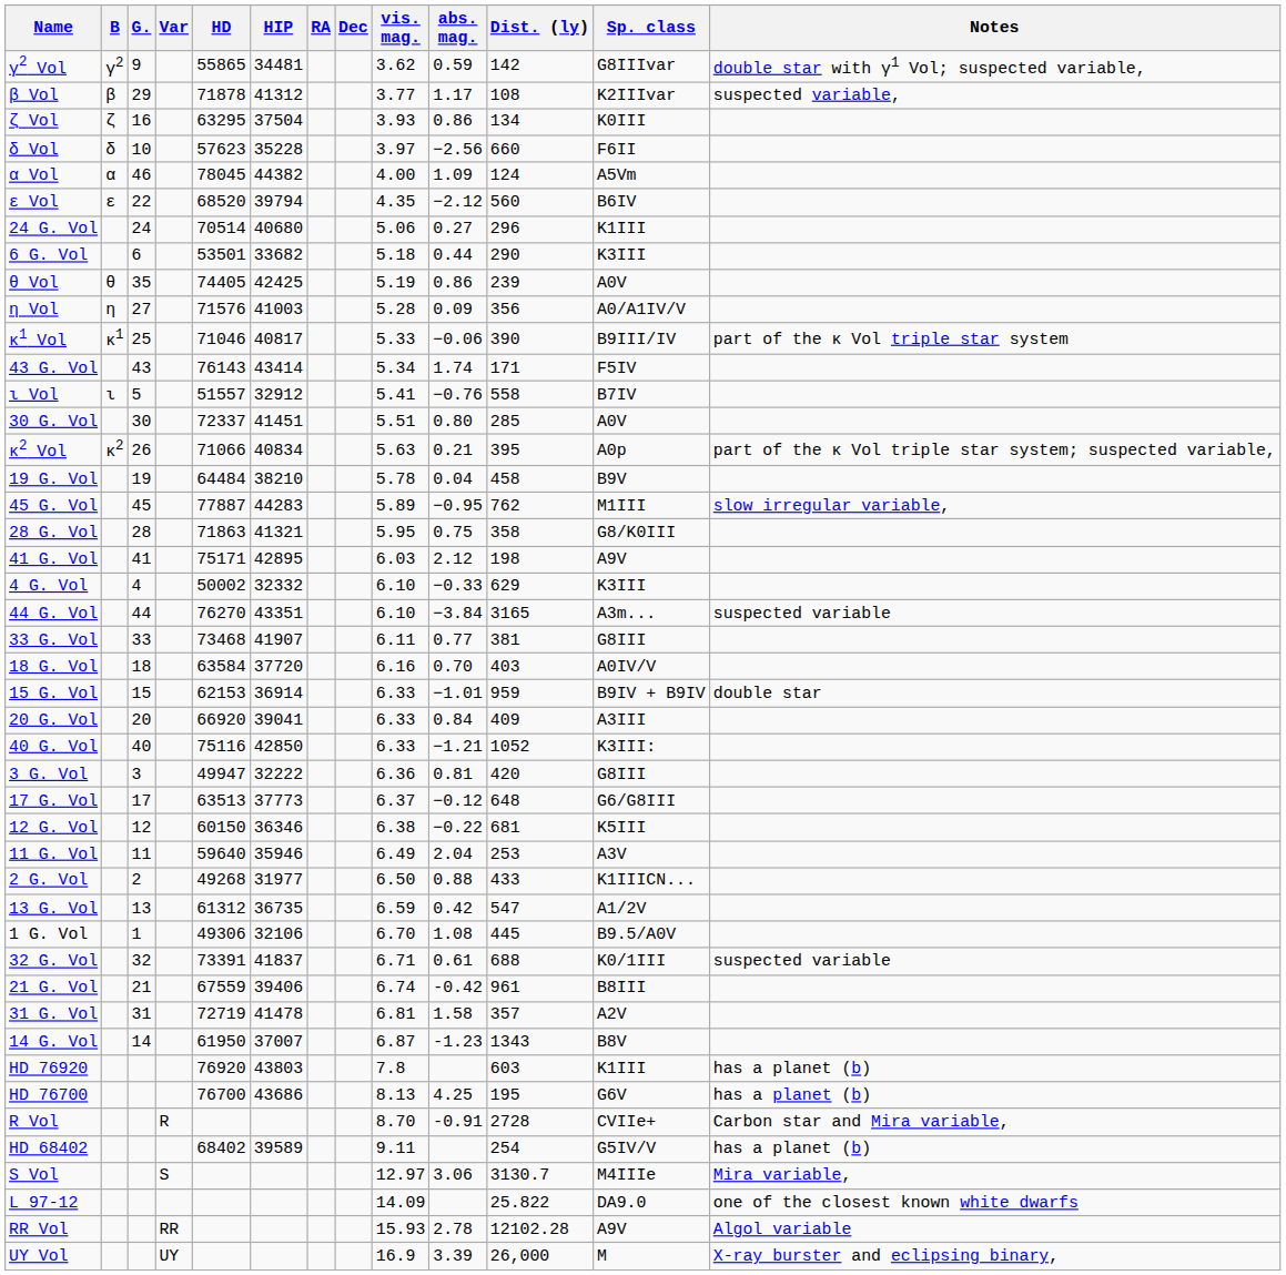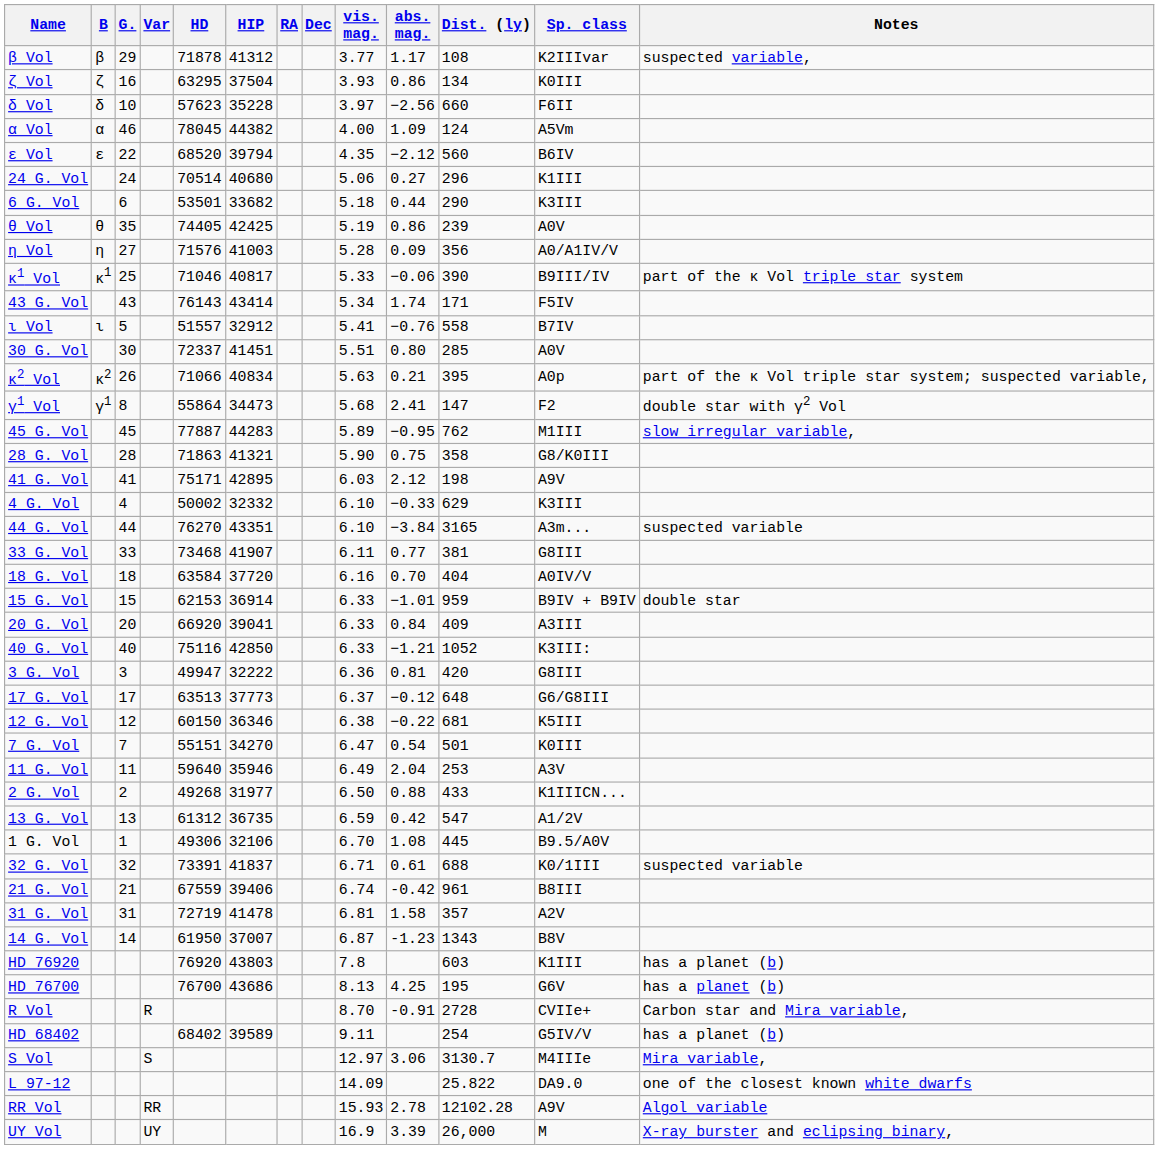- row: γ2 Vol | γ2 | 9 | 55865 | 34481 | 3.62 | 0.59 | 142 | G8IIIvar | double star with γ1 Vol; suspected variable,
+ row: γ1 Vol | γ1 | 8 | 55864 | 34473 | 5.68 | 2.41 | 147 | F2 | double star with γ2 Vol
- row: 19 G. Vol | 19 | 64484 | 38210 | 5.78 | 0.04 | 458 | B9V
28 G. Vol | vis. mag.: 5.95 -> 5.90
18 G. Vol | Dist. (ly): 403 -> 404
+ row: 7 G. Vol | 7 | 55151 | 34270 | 6.47 | 0.54 | 501 | K0III
